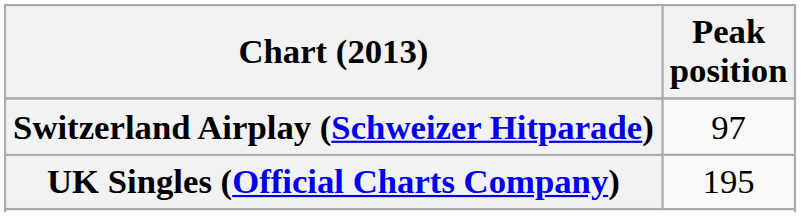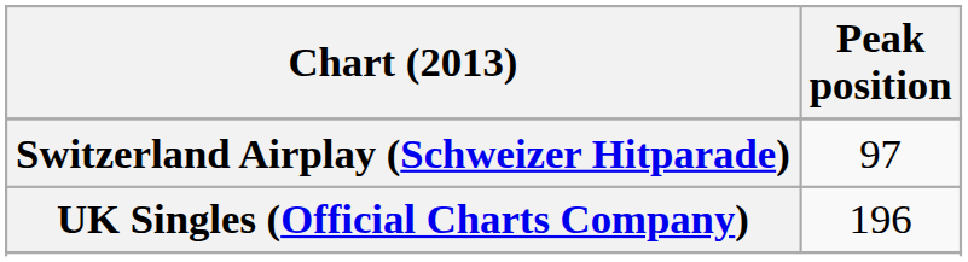UK Singles (Official Charts Company) | Peak position: 195 -> 196
